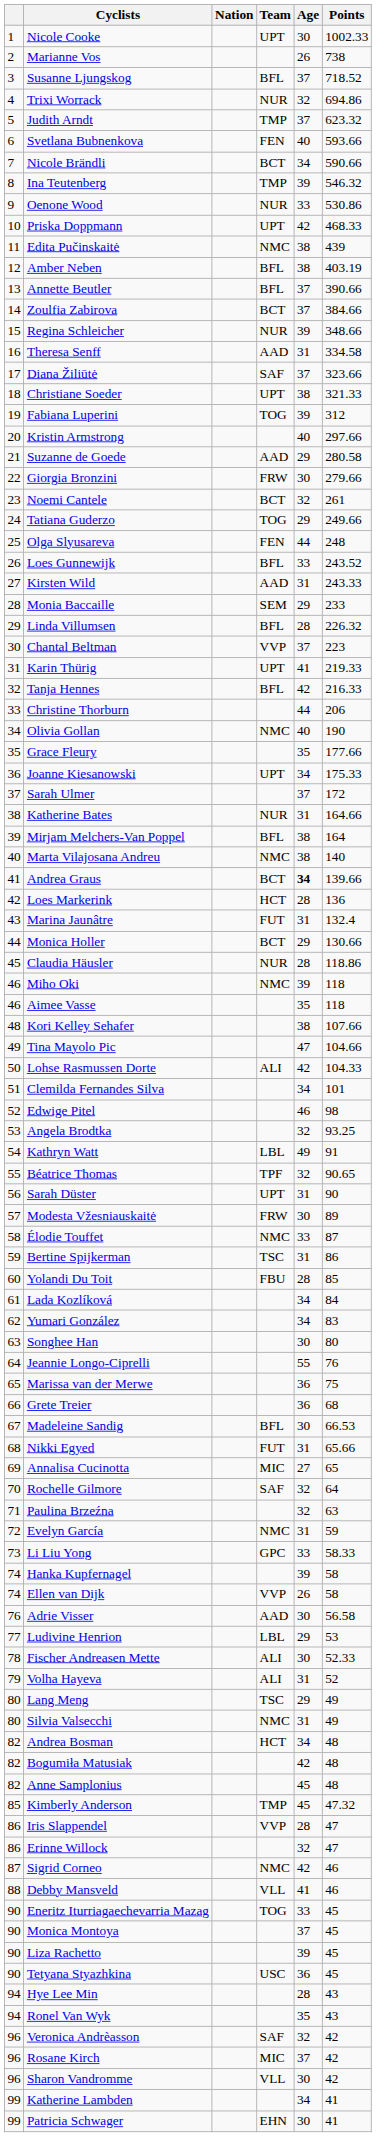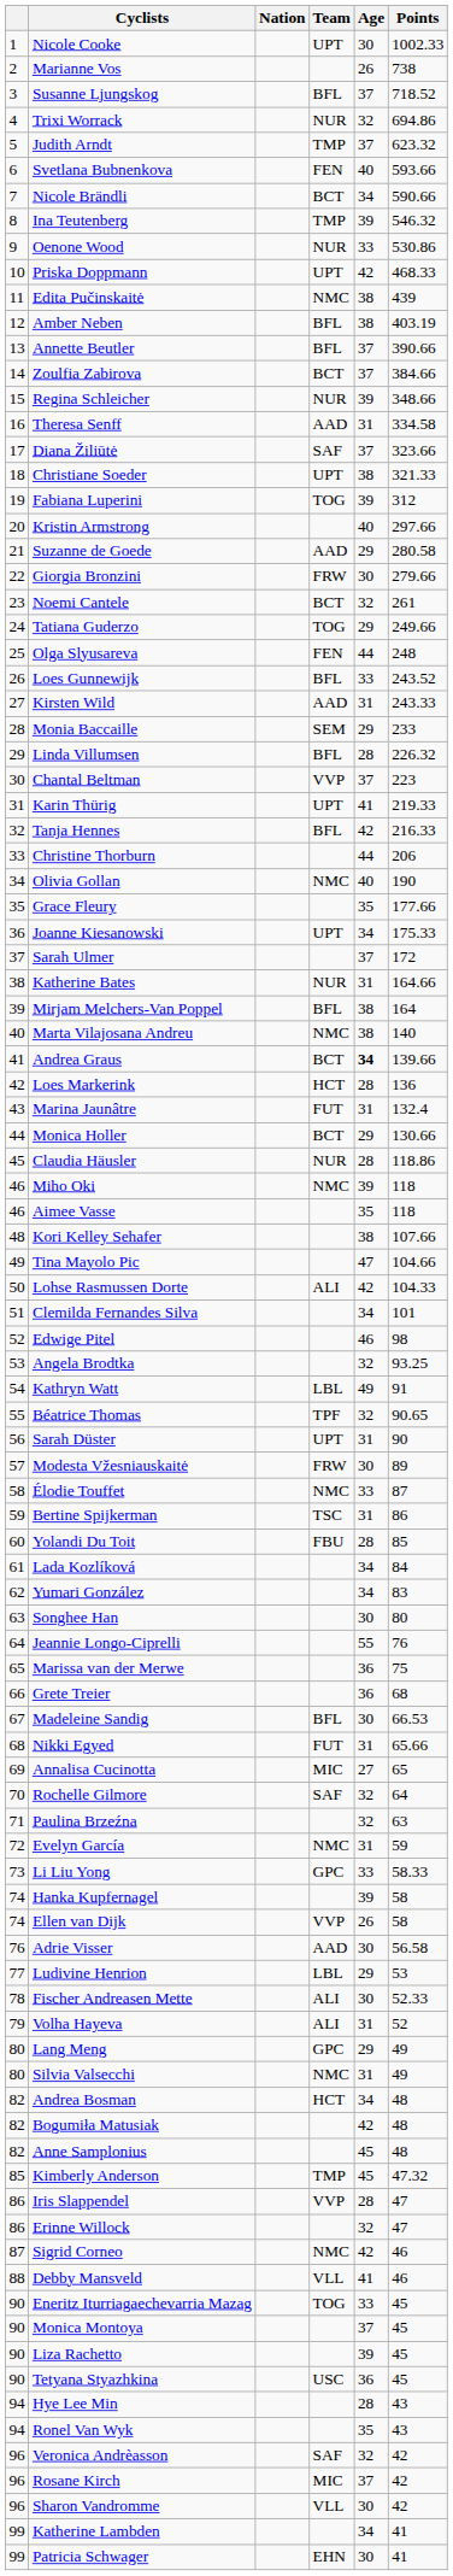Lang Meng | Team: TSC -> GPC
